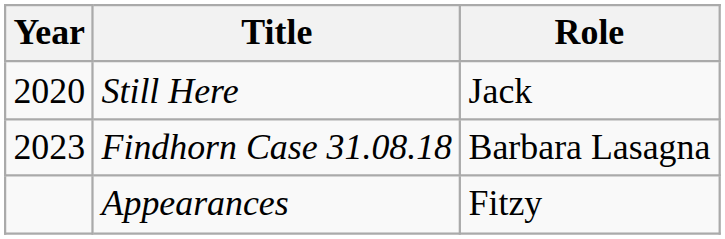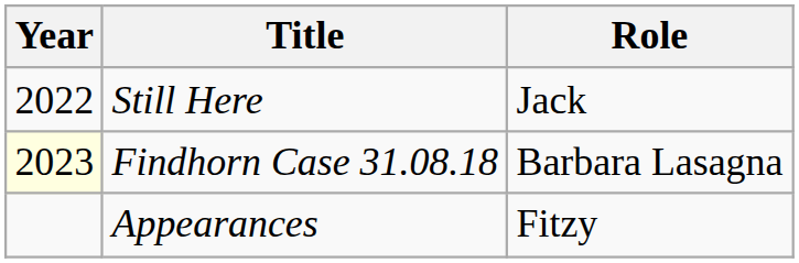Still Here | Year: 2020 -> 2022
Findhorn Case 31.08.18 | Year: no background -> lightyellow background
